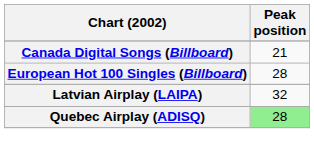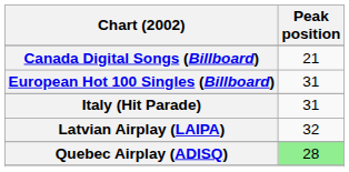European Hot 100 Singles (Billboard) | Peak position: 28 -> 31
+ row: Italy (Hit Parade) | 31
